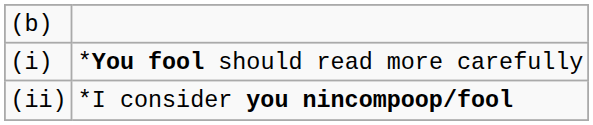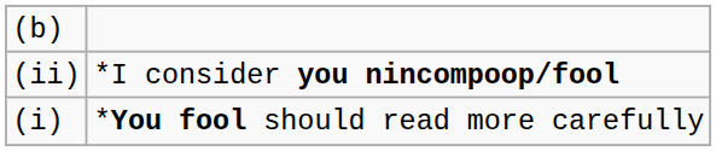rows swapped: (i) <-> (ii)
